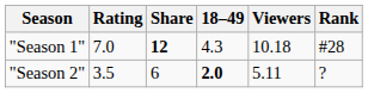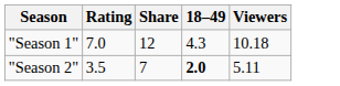- column: Rank | #28 | ?
"Season 1" | Share: bold -> normal
"Season 2" | Share: 6 -> 7
